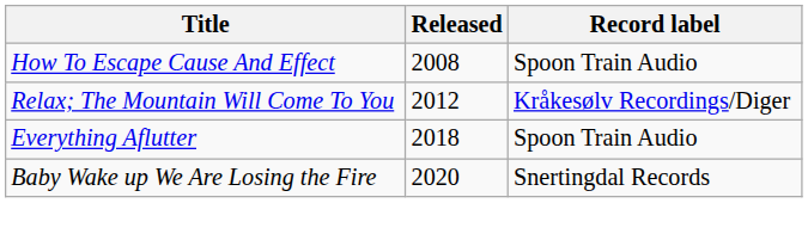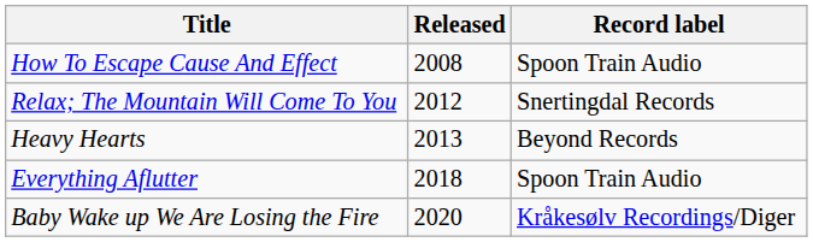Relax; The Mountain Will Come To You | Record label: Kråkesølv Recordings/Diger -> Snertingdal Records
+ row: Heavy Hearts | 2013 | Beyond Records
Baby Wake up We Are Losing the Fire | Record label: Snertingdal Records -> Kråkesølv Recordings/Diger
